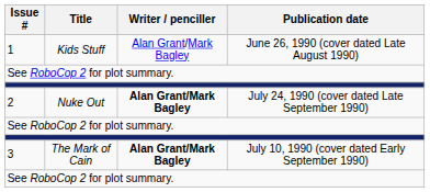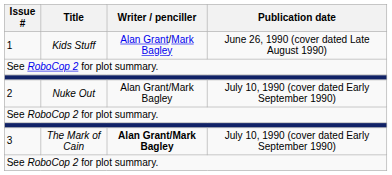2 | Writer / penciller: bold -> normal
2 | Publication date: July 24, 1990 (cover dated Late September 1990) -> July 10, 1990 (cover dated Early September 1990)
